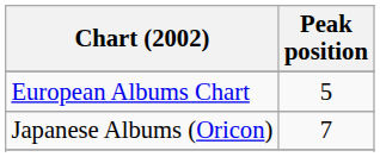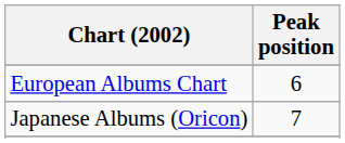European Albums Chart | Peak position: 5 -> 6
